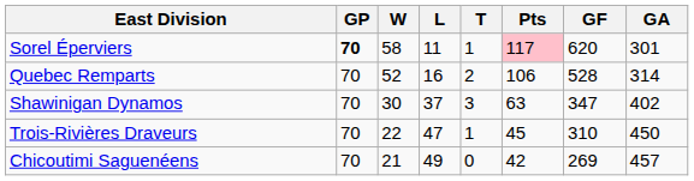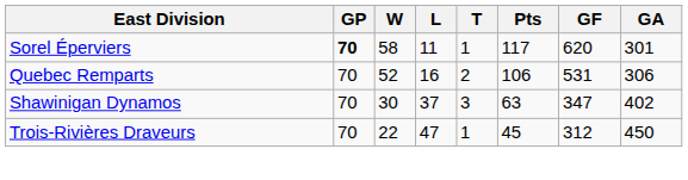Sorel Éperviers | Pts: pink background -> no background
Quebec Remparts | GF: 528 -> 531
Quebec Remparts | GA: 314 -> 306
Trois-Rivières Draveurs | GF: 310 -> 312
- row: Chicoutimi Saguenéens | 70 | 21 | 49 | 0 | 42 | 269 | 457
